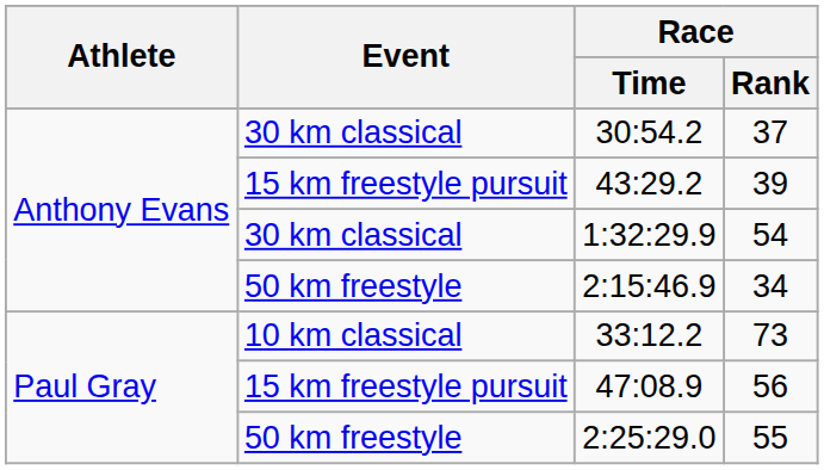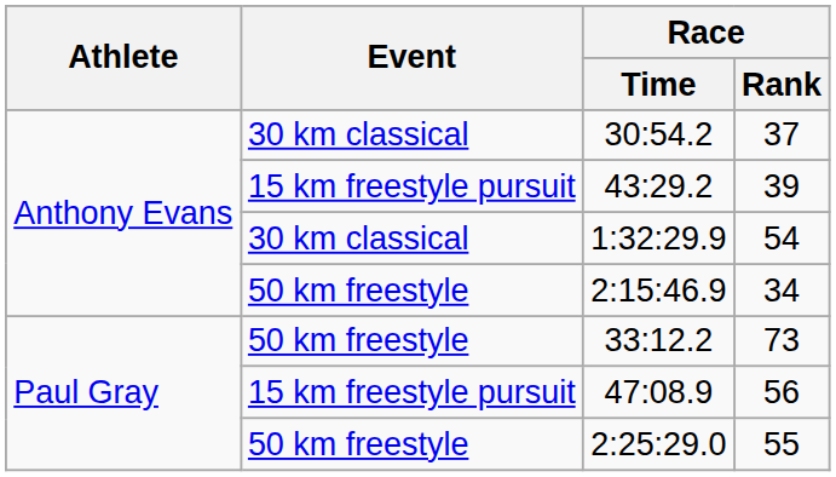33:12.2 | Event: 10 km classical -> 50 km freestyle
